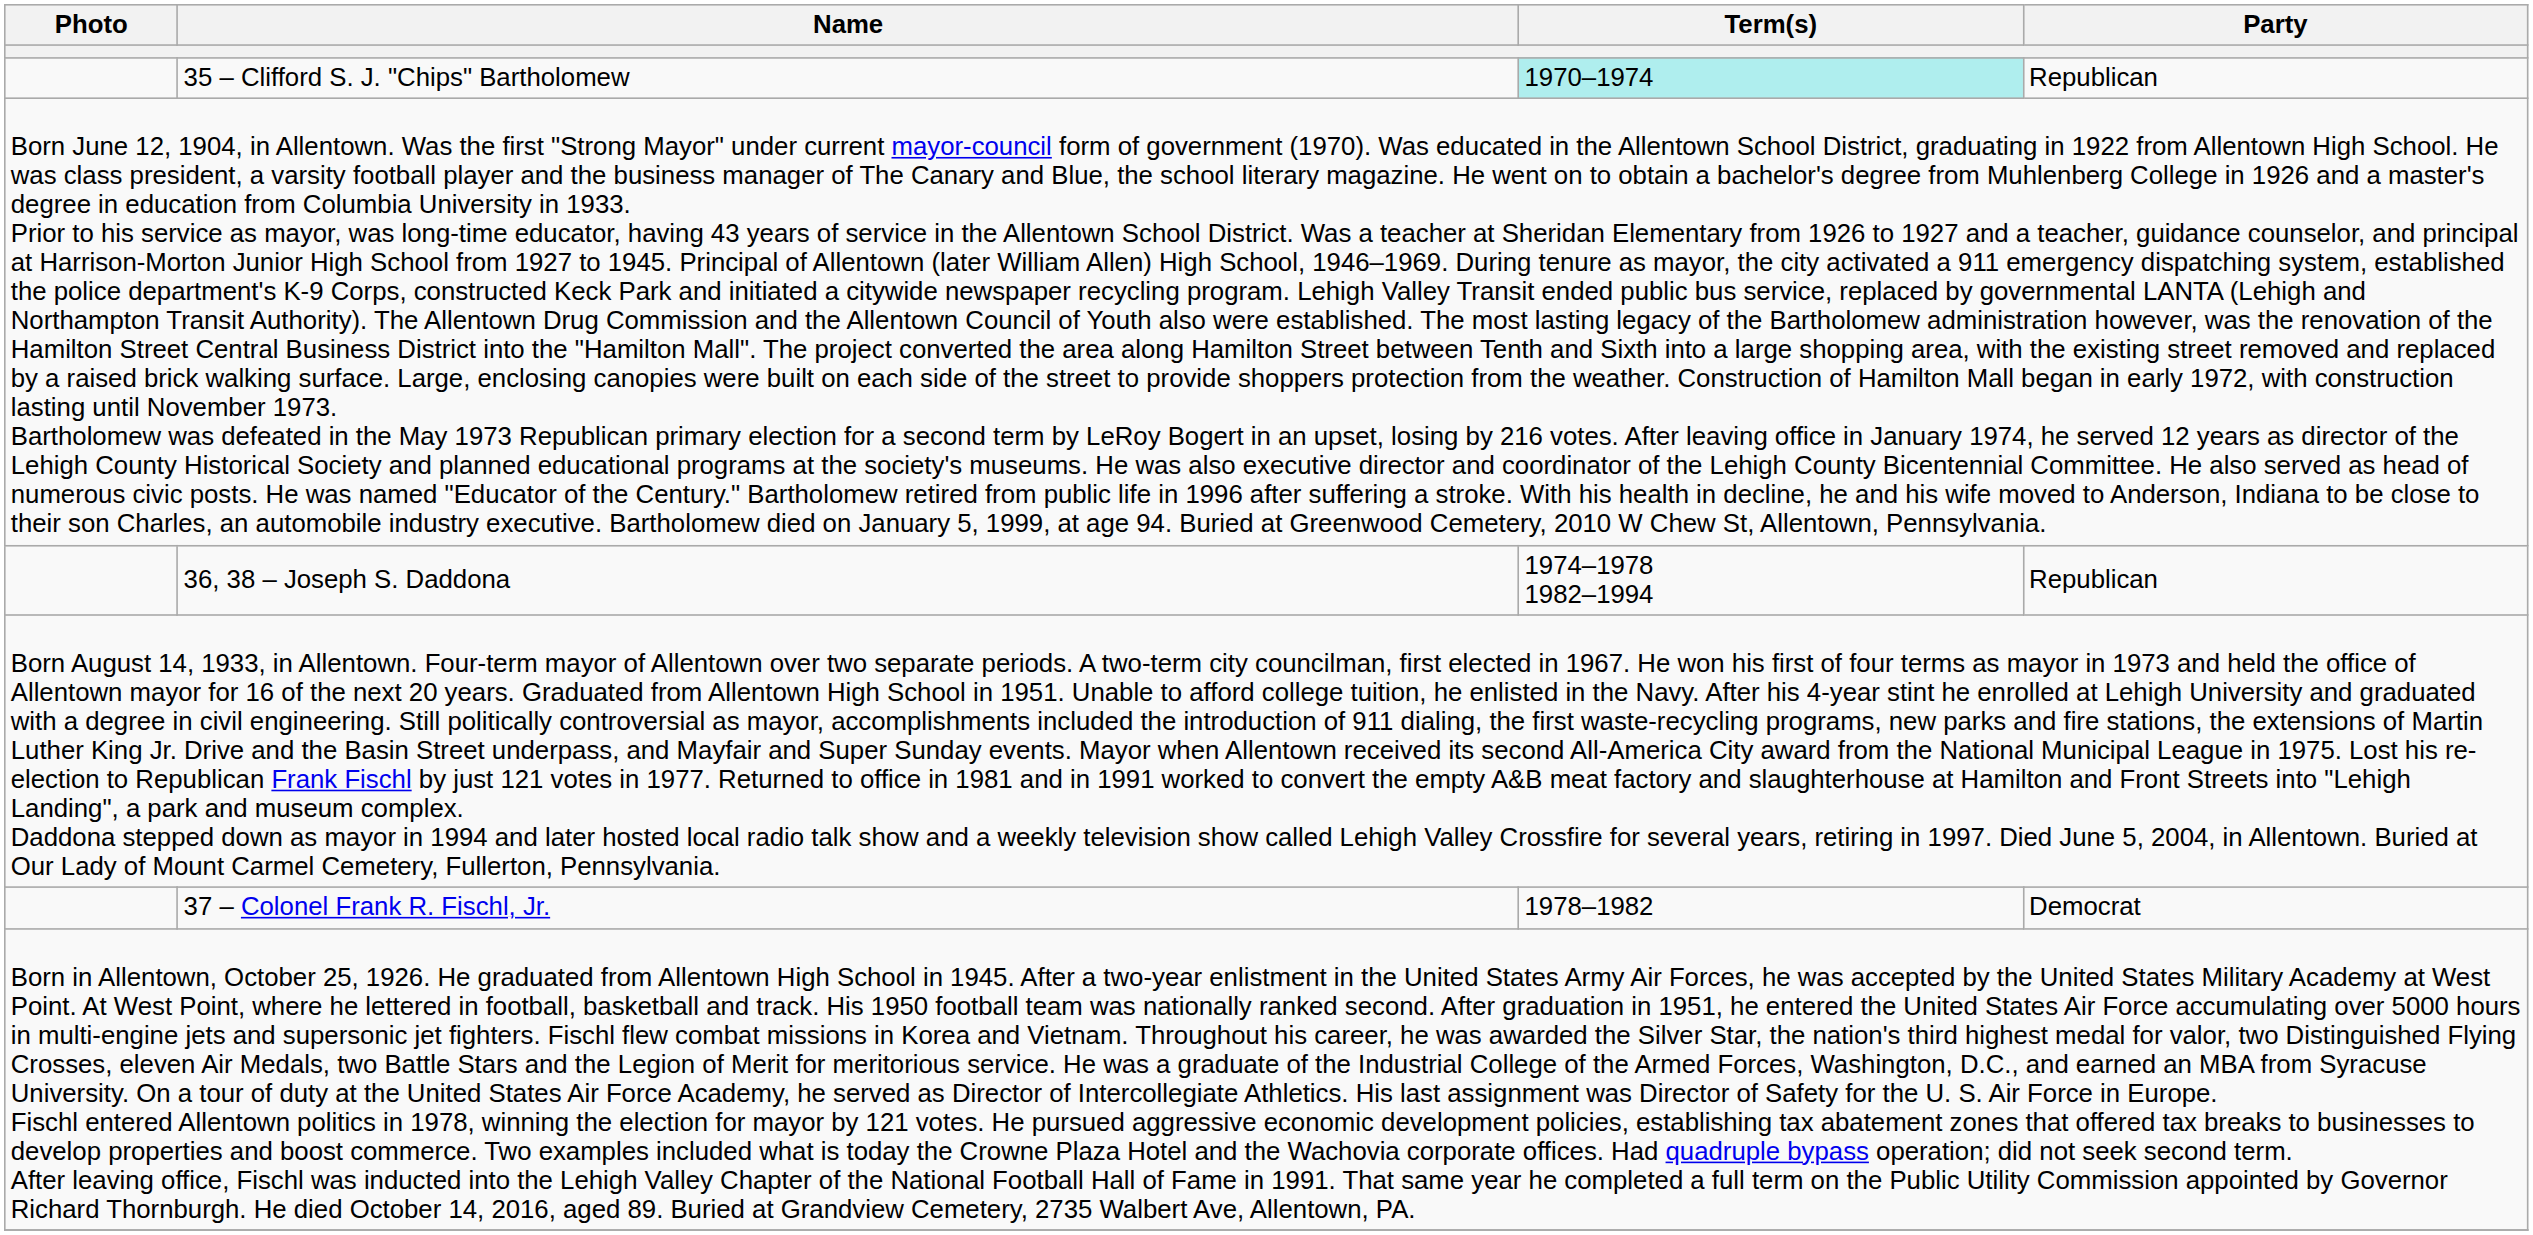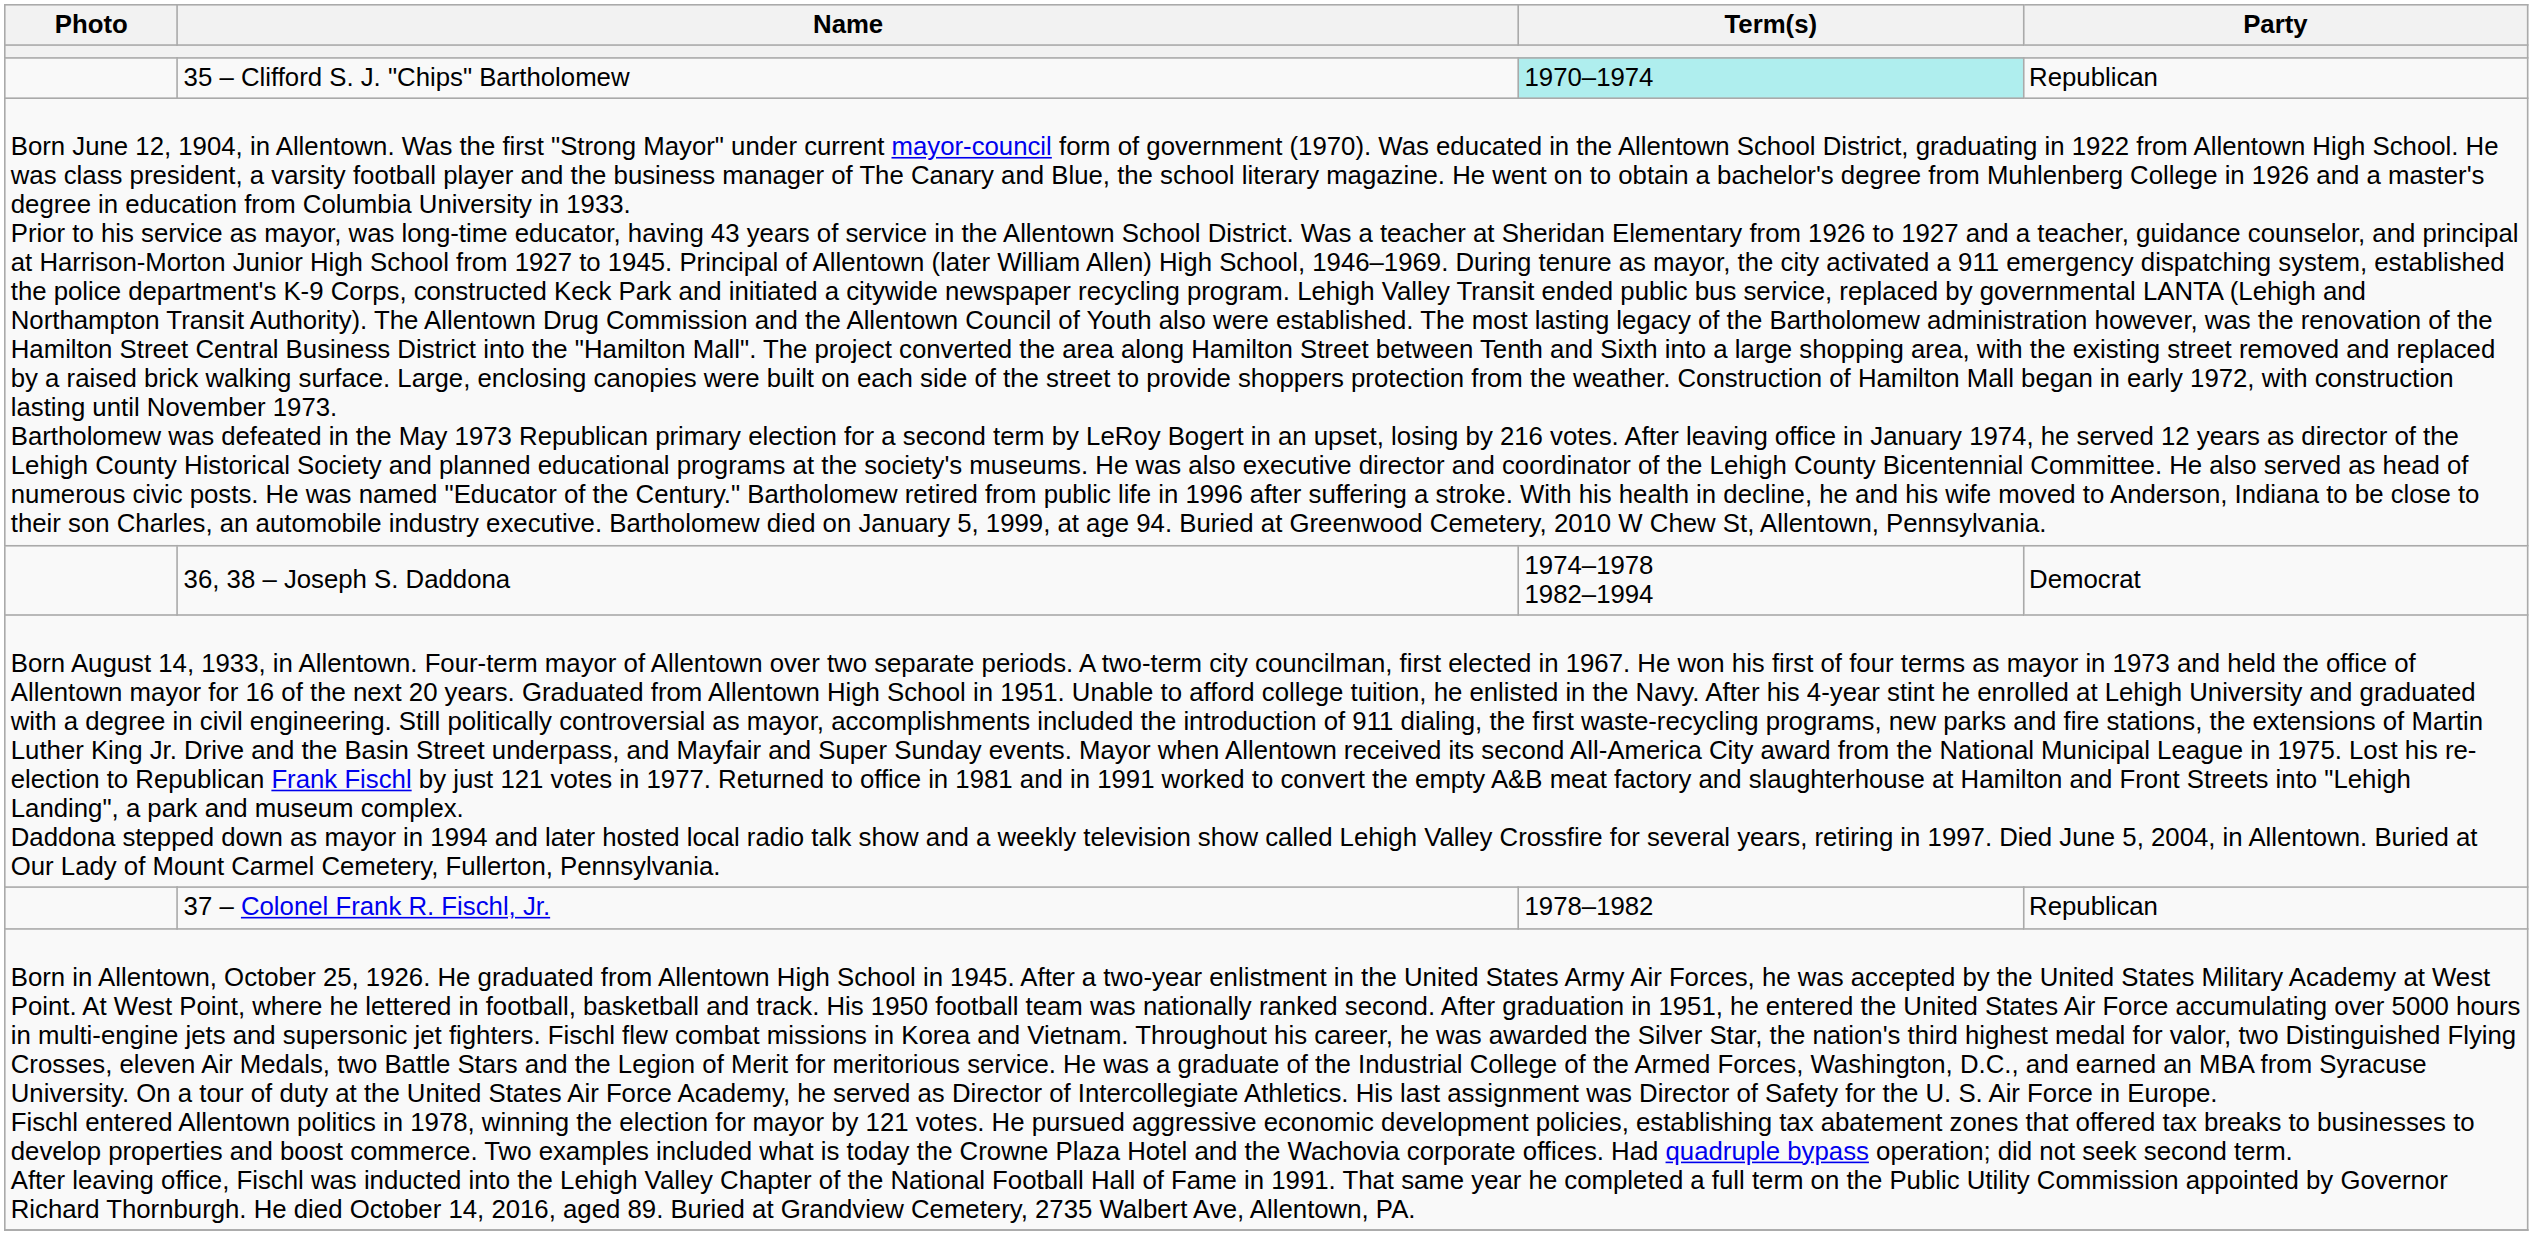36, 38 – Joseph S. Daddona | Party: Republican -> Democrat
37 – Colonel Frank R. Fischl, Jr. | Party: Democrat -> Republican
